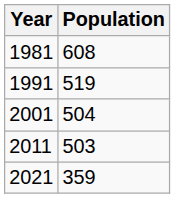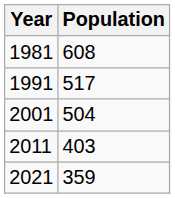1991 | Population: 519 -> 517
2011 | Population: 503 -> 403
